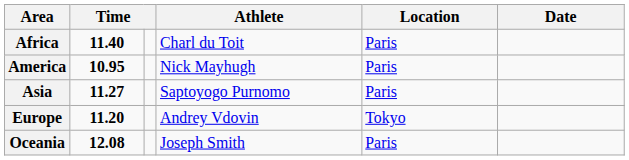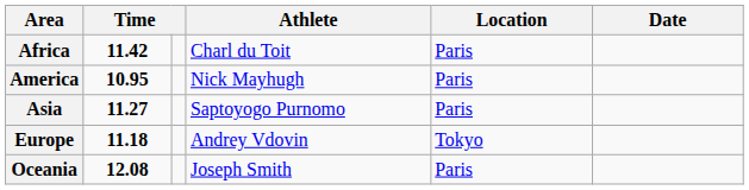Africa | column 2: 11.40 -> 11.42
Europe | column 2: 11.20 -> 11.18
